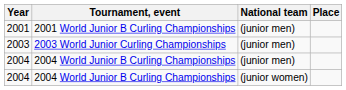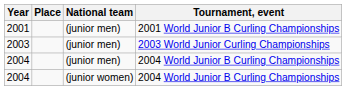columns swapped: Tournament, event <-> Place
